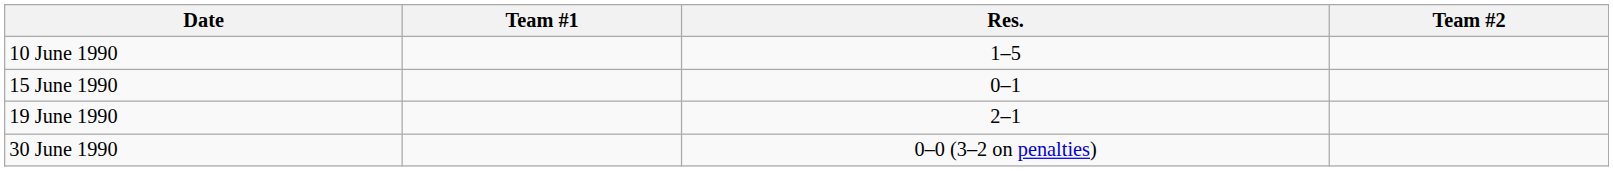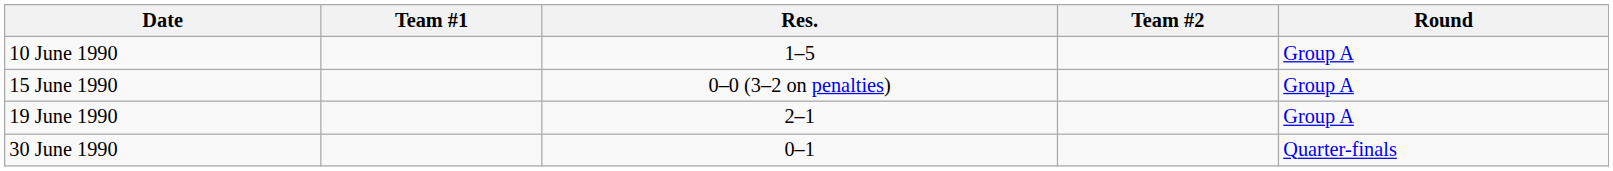+ column: Round | Group A | Group A | Group A | Quarter-finals
15 June 1990 | Res.: 0–1 -> 0–0 (3–2 on penalties)
30 June 1990 | Res.: 0–0 (3–2 on penalties) -> 0–1
